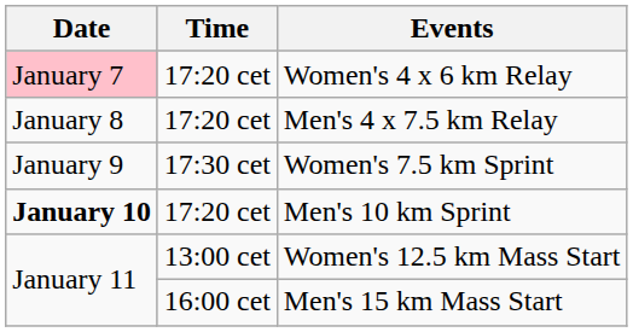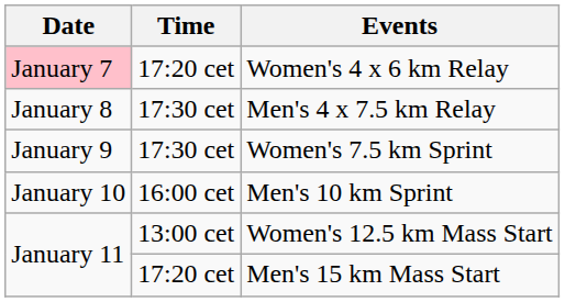Men's 4 x 7.5 km Relay | Time: 17:20 cet -> 17:30 cet
Men's 10 km Sprint | Date: bold -> normal
Men's 10 km Sprint | Time: 17:20 cet -> 16:00 cet
Men's 15 km Mass Start | Time: 16:00 cet -> 17:20 cet
